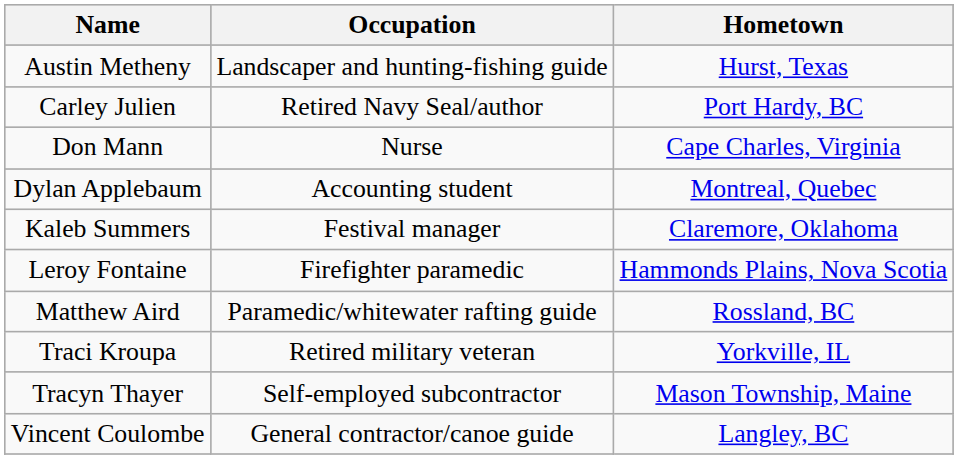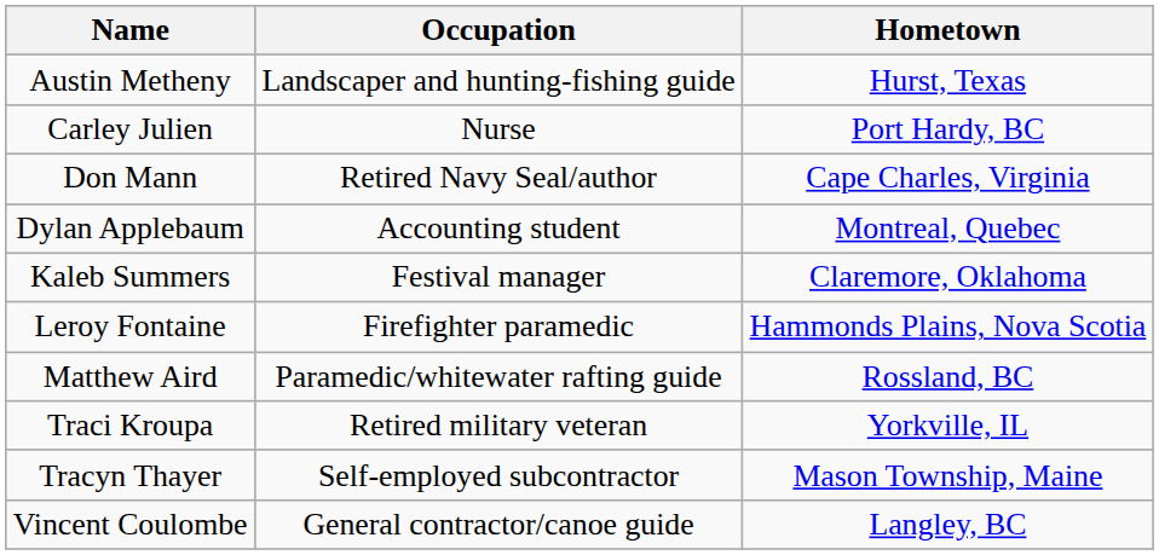Carley Julien | Occupation: Retired Navy Seal/author -> Nurse
Don Mann | Occupation: Nurse -> Retired Navy Seal/author
